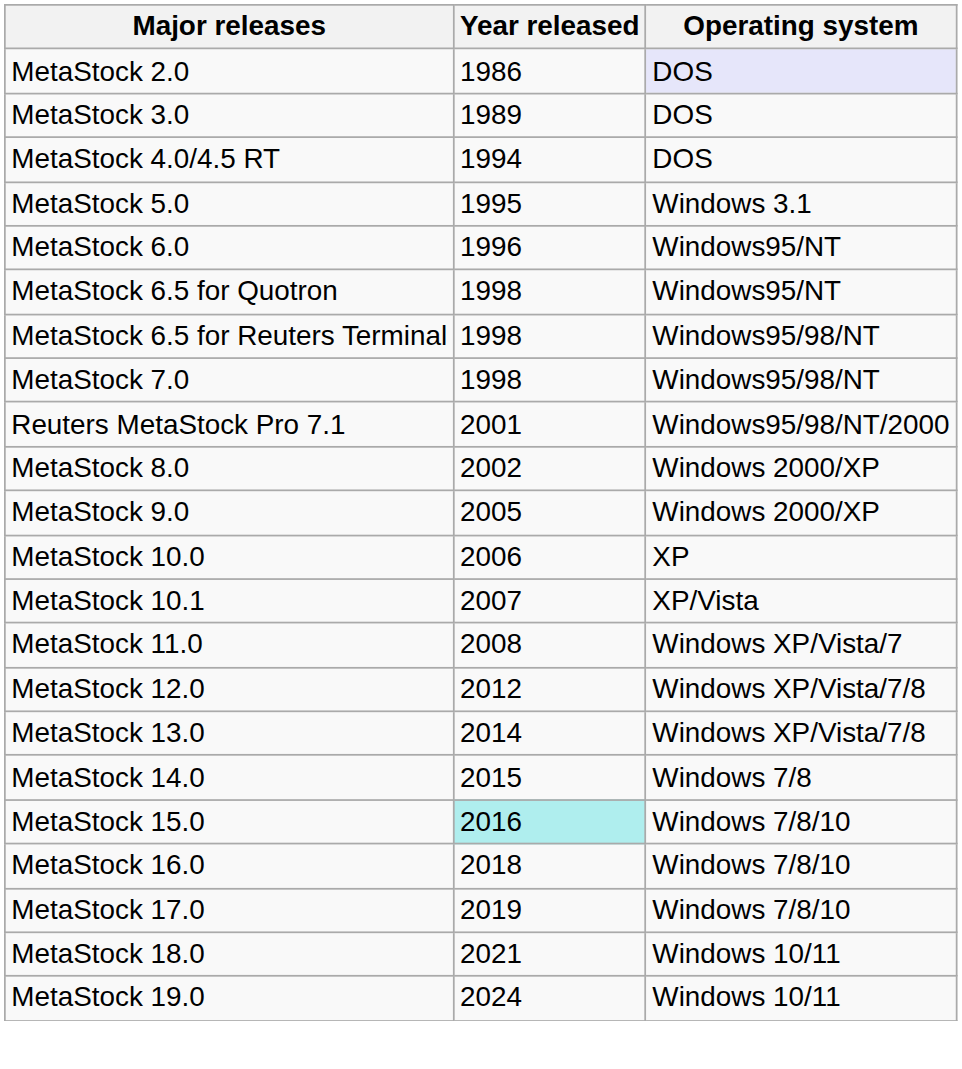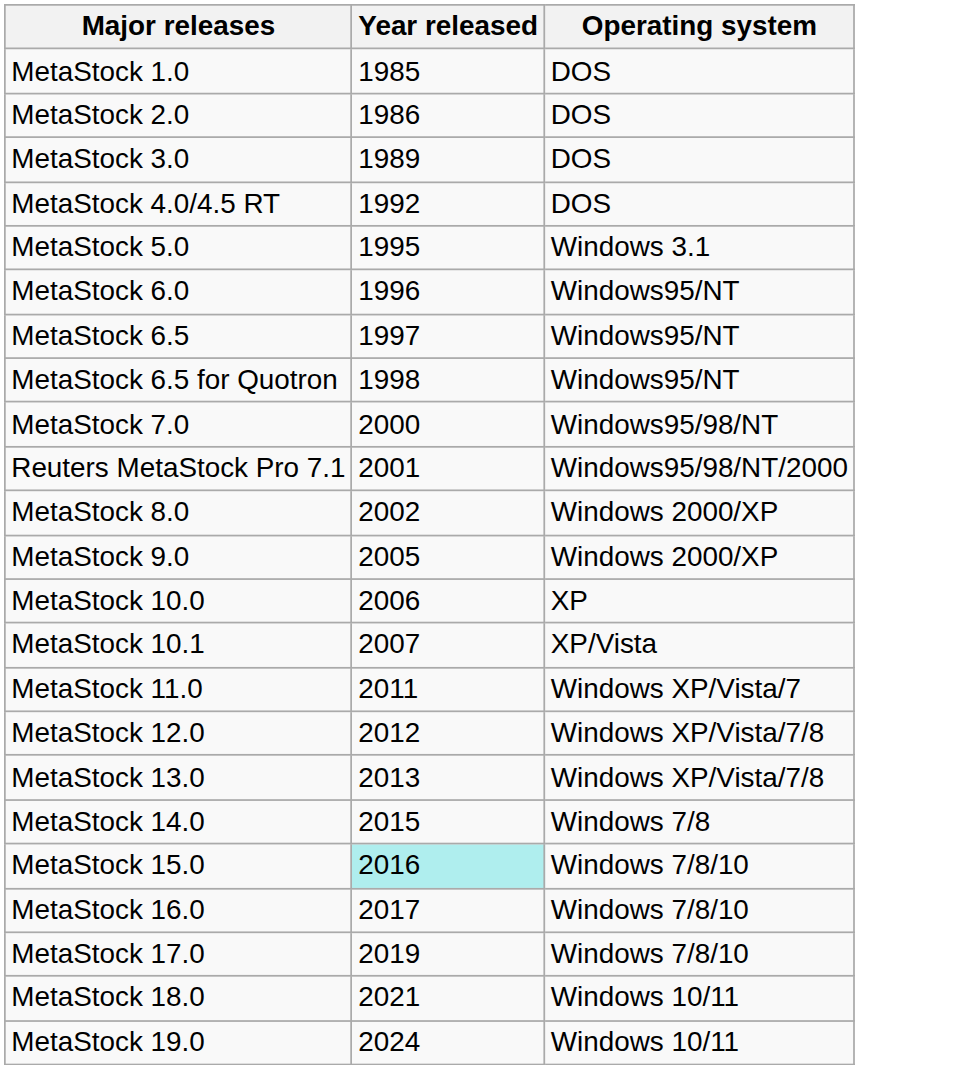+ row: MetaStock 1.0 | 1985 | DOS
MetaStock 2.0 | Operating system: lavender background -> no background
MetaStock 4.0/4.5 RT | Year released: 1994 -> 1992
+ row: MetaStock 6.5 | 1997 | Windows95/NT
- row: MetaStock 6.5 for Reuters Terminal | 1998 | Windows95/98/NT
MetaStock 7.0 | Year released: 1998 -> 2000
MetaStock 11.0 | Year released: 2008 -> 2011
MetaStock 13.0 | Year released: 2014 -> 2013
MetaStock 16.0 | Year released: 2018 -> 2017
